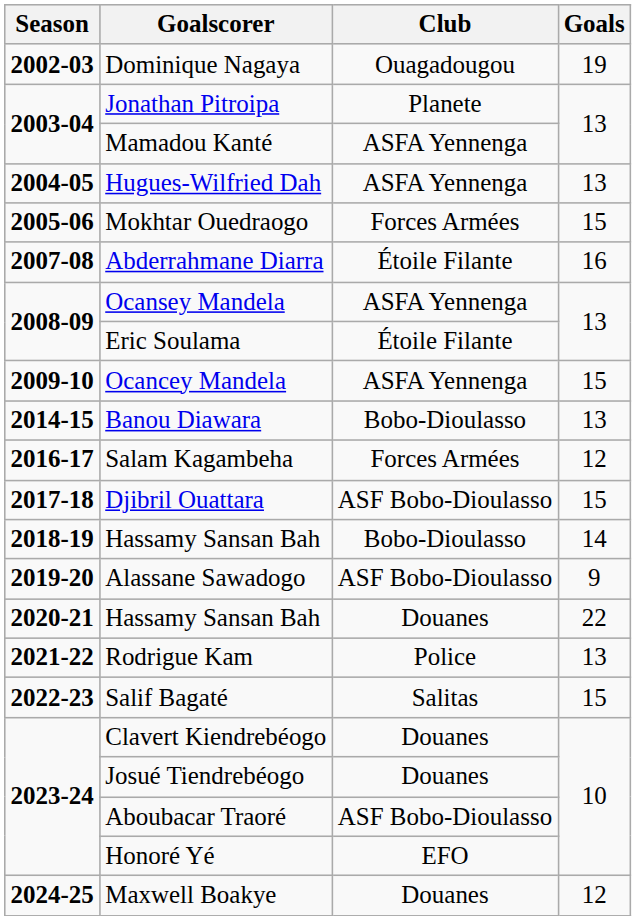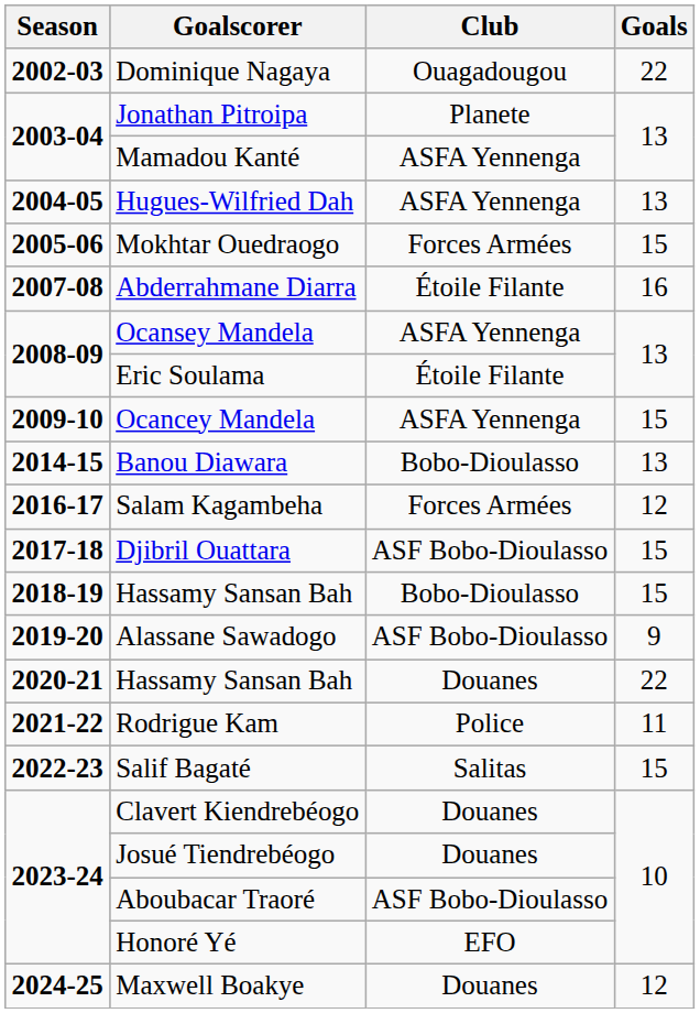Dominique Nagaya | Goals: 19 -> 22
2018-19 / Hassamy Sansan Bah | Goals: 14 -> 15
Rodrigue Kam | Goals: 13 -> 11
